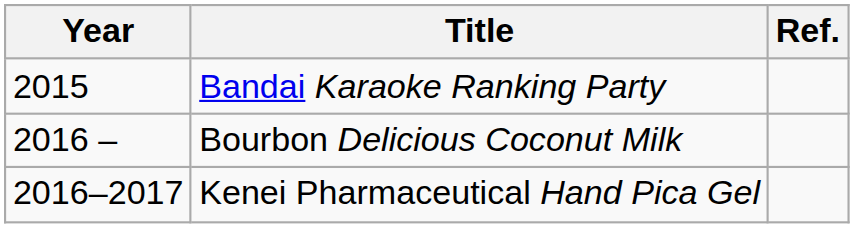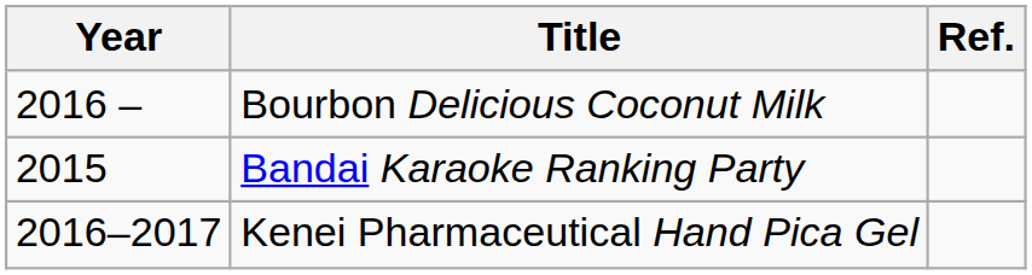rows swapped: Bandai Karaoke Ranking Party <-> Bourbon Delicious Coconut Milk
